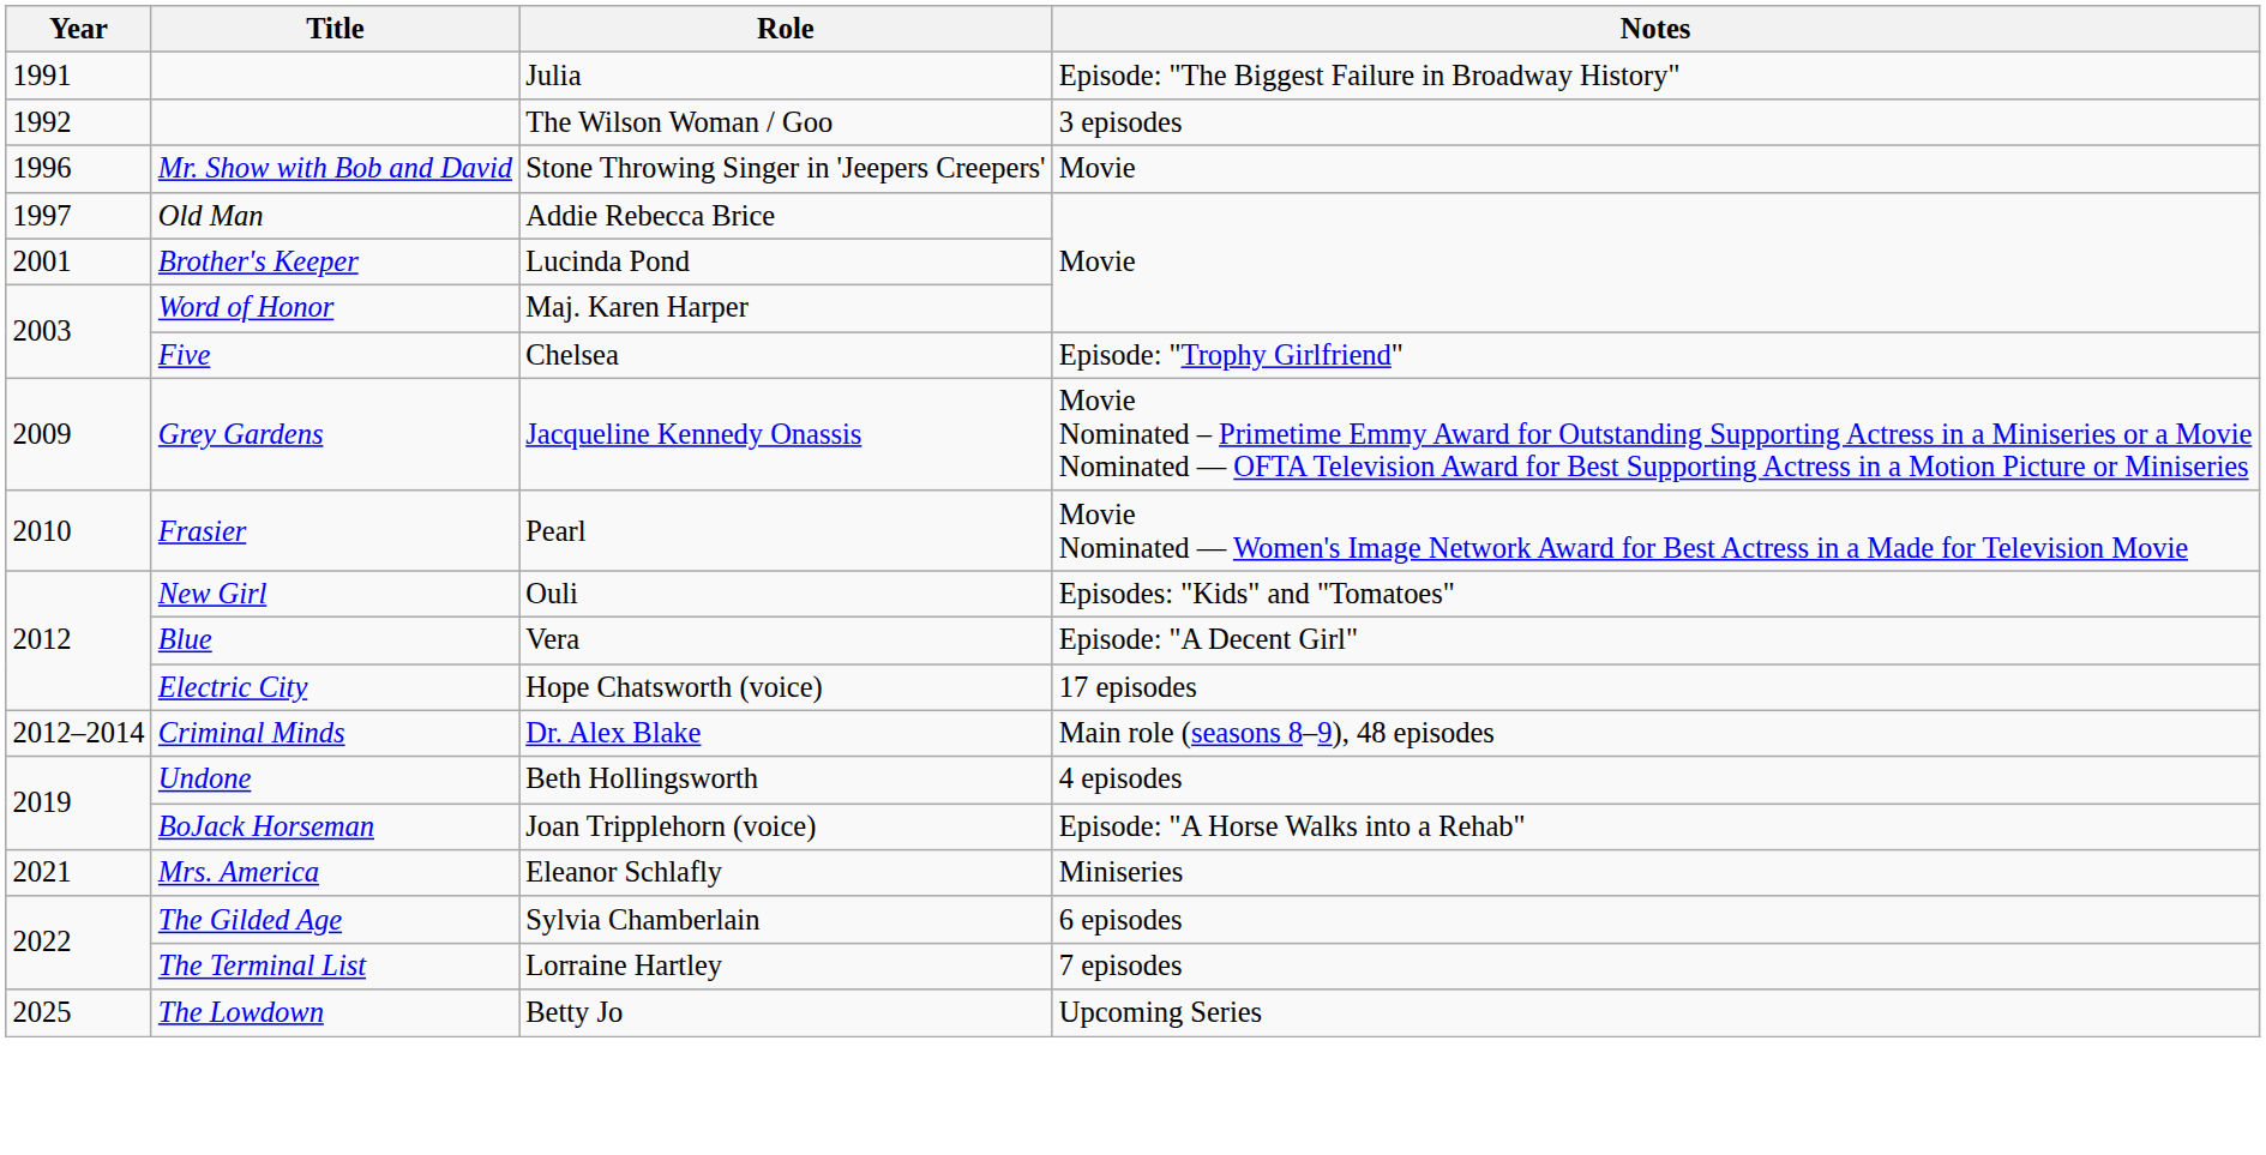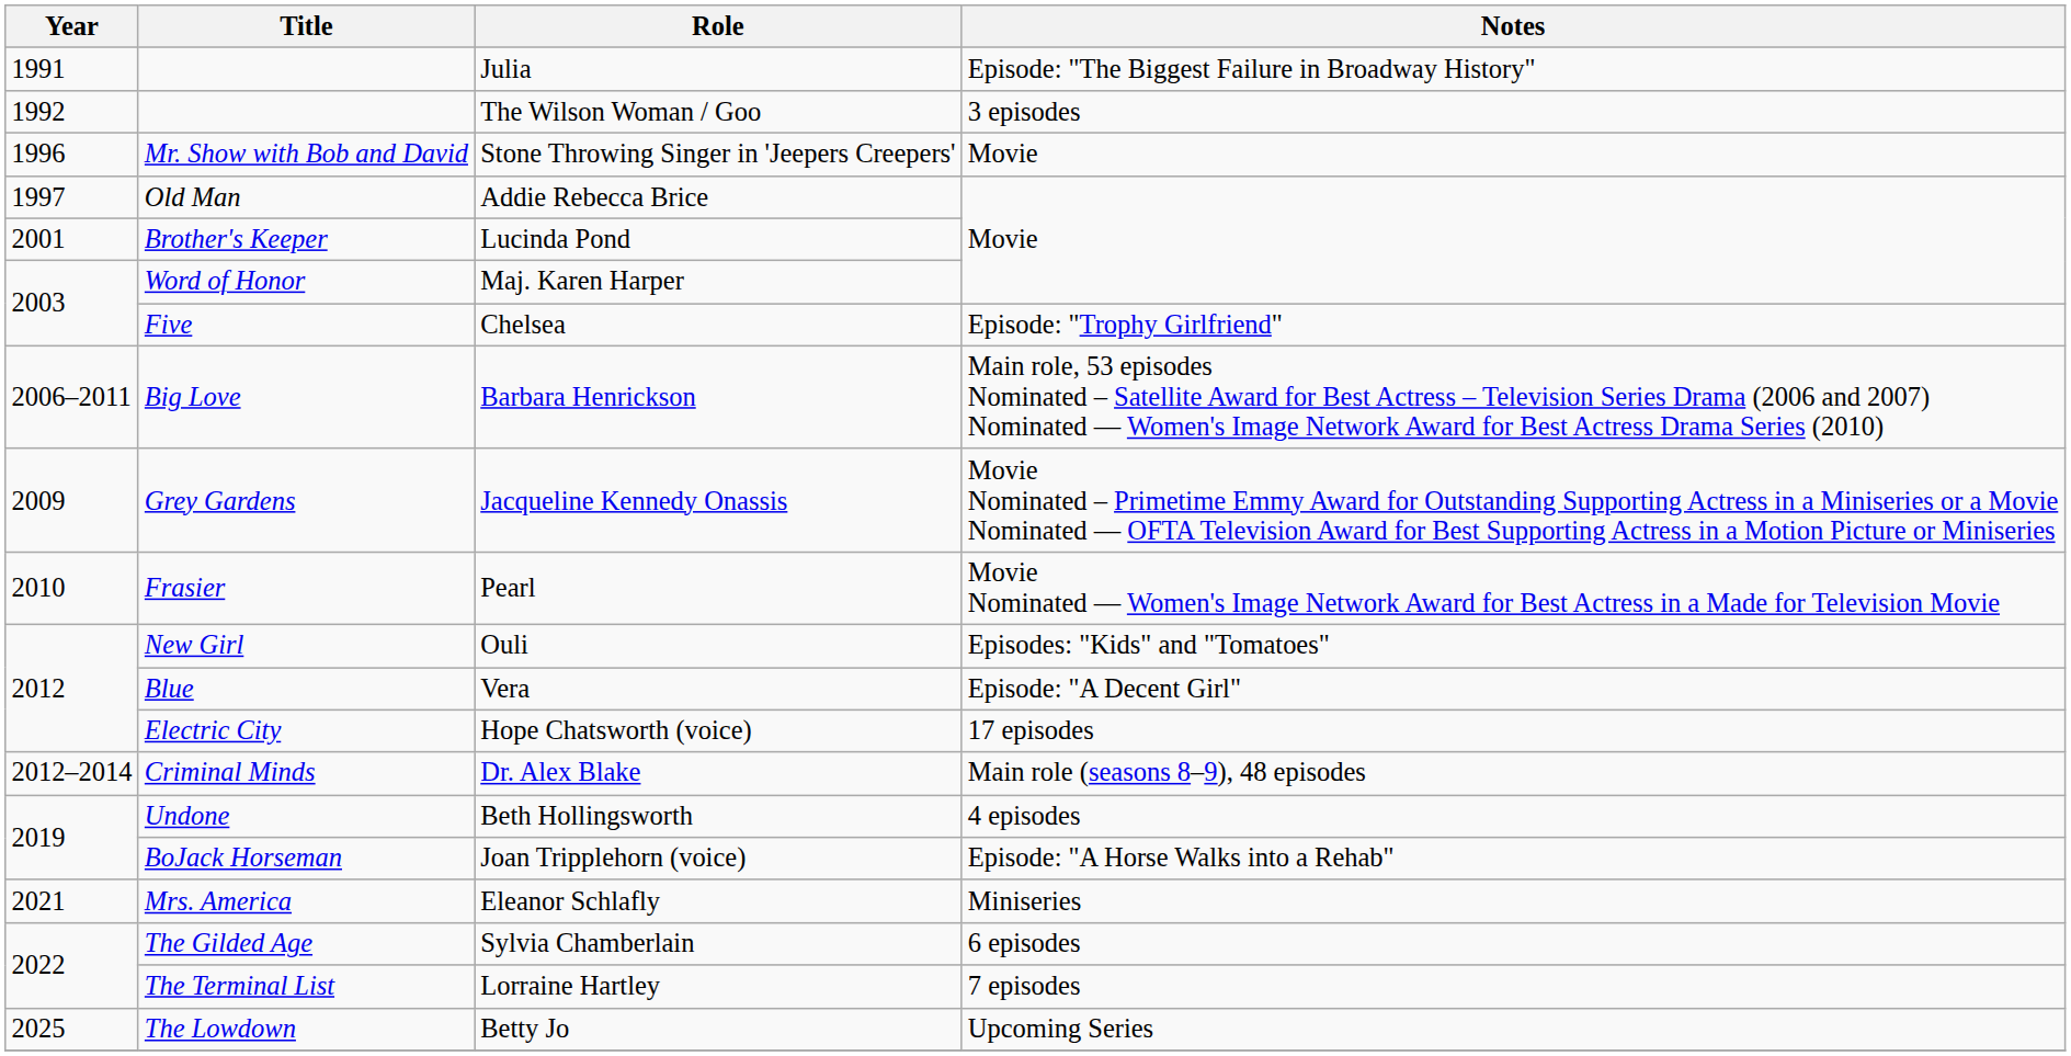+ row: 2006–2011 | Big Love | Barbara Henrickson | Main role, 53 episodes Nominated – Satellite Award for Best Actress – Television Series Drama (2006 and 2007) Nominated — Women's Image Network Award for Best Actress Drama Series (2010)
